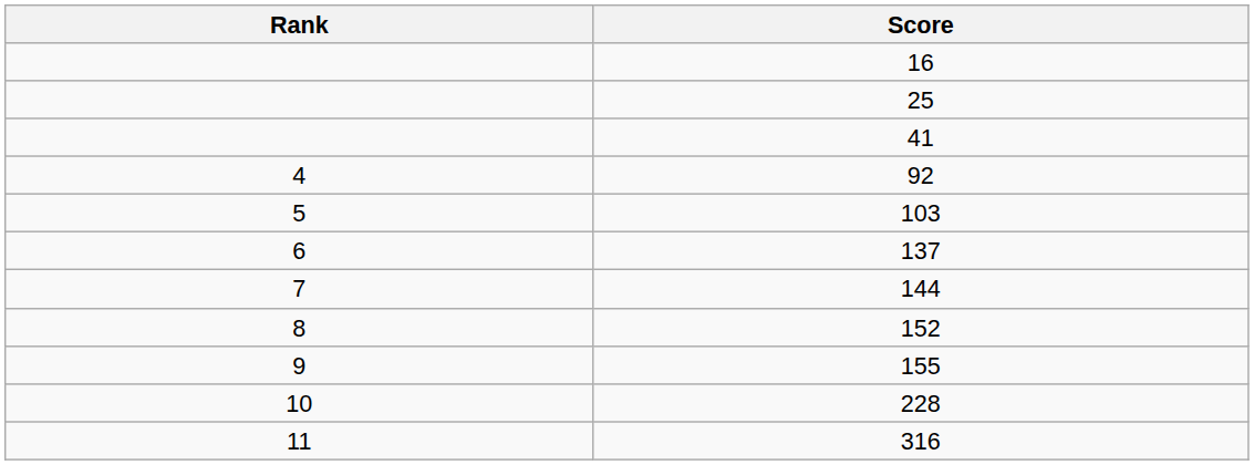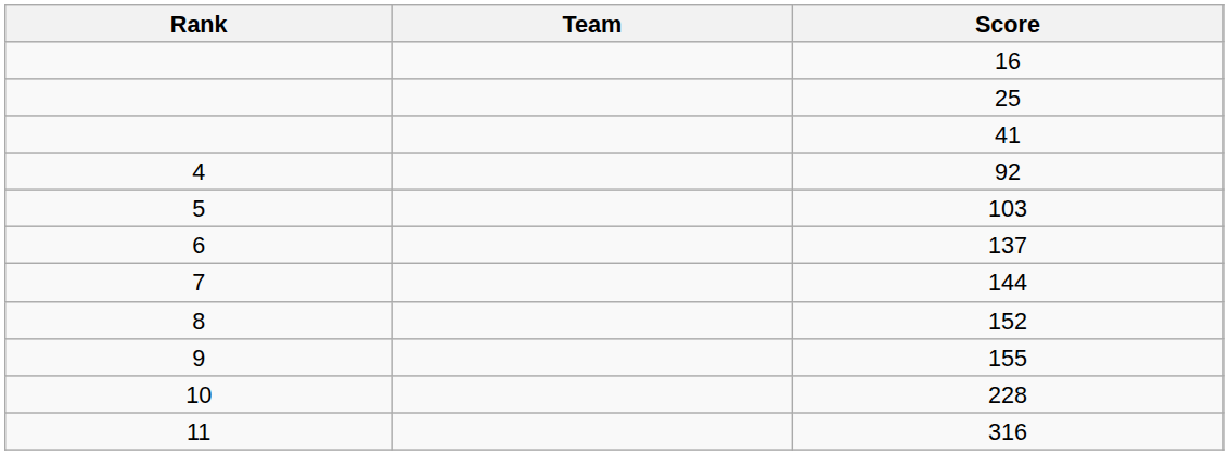+ column: Team
